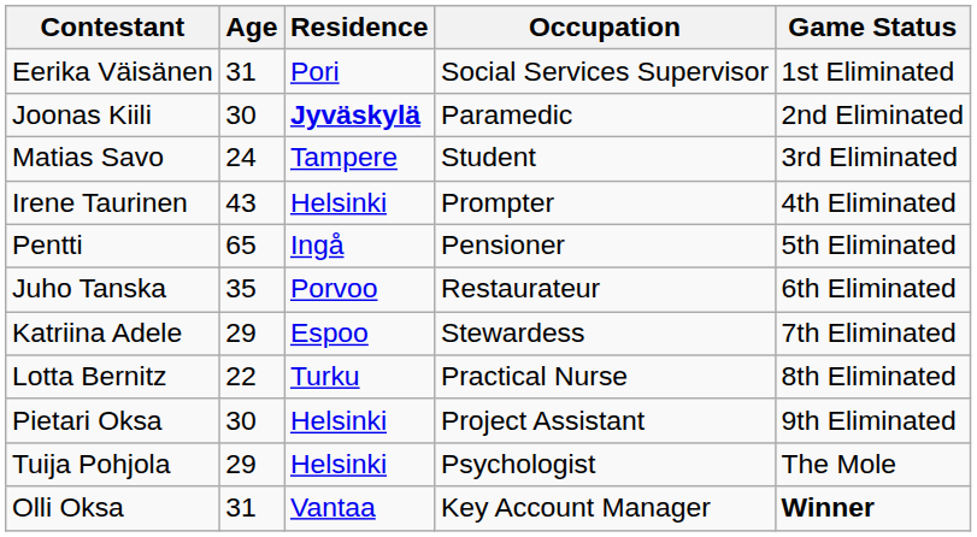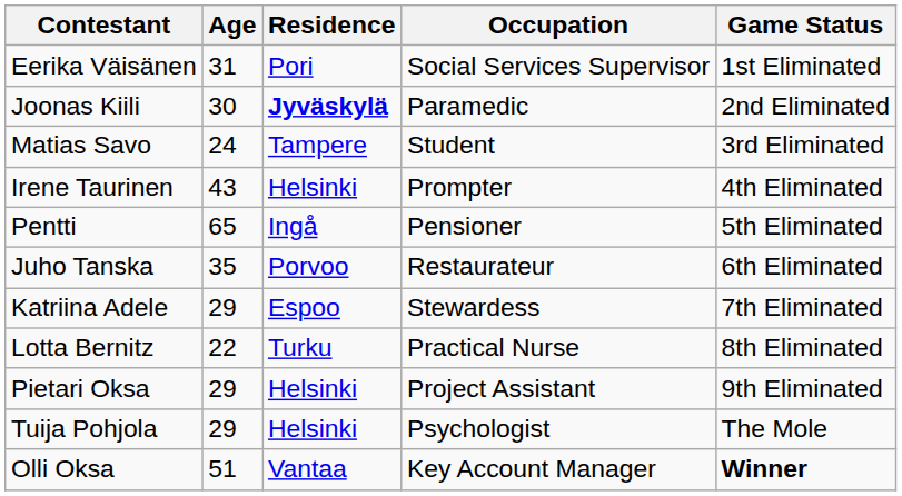Pietari Oksa | Age: 30 -> 29
Olli Oksa | Age: 31 -> 51
